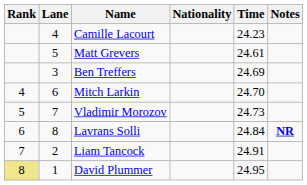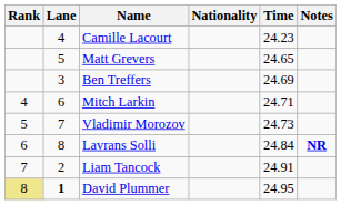Matt Grevers | Time: 24.61 -> 24.65
Mitch Larkin | Time: 24.70 -> 24.71
David Plummer | Lane: normal -> bold
